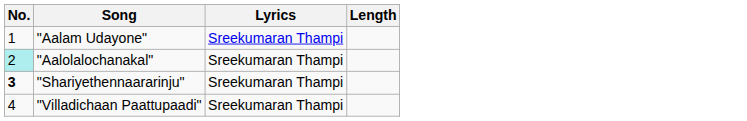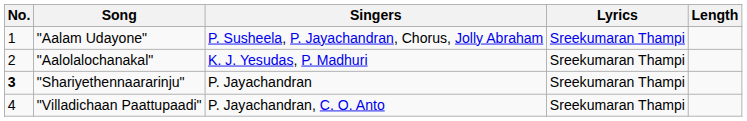+ column: Singers | P. Susheela, P. Jayachandran, Chorus, Jolly Abraham | K. J. Yesudas, P. Madhuri | P. Jayachandran | P. Jayachandran, C. O. Anto
"Aalolalochanakal" | No.: paleturquoise background -> no background
